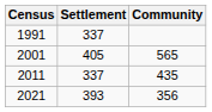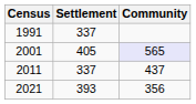2001 | Community: no background -> lavender background
2011 | Community: 435 -> 437
